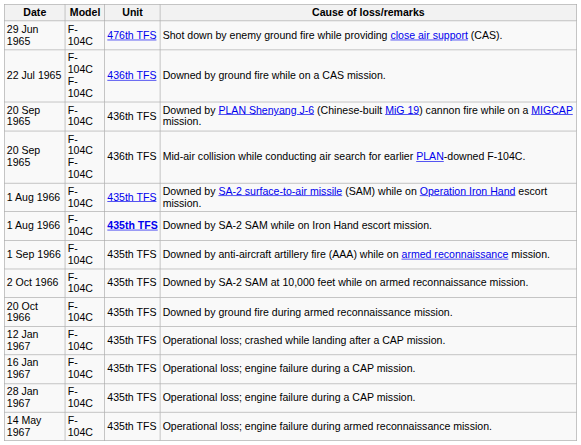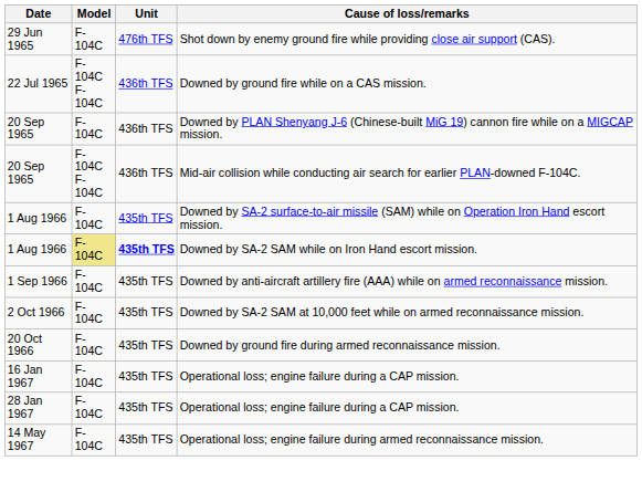Downed by SA-2 SAM while on Iron Hand escort mission. | Model: no background -> khaki background
- row: 12 Jan 1967 | F-104C | 435th TFS | Operational loss; crashed while landing after a CAP mission.
